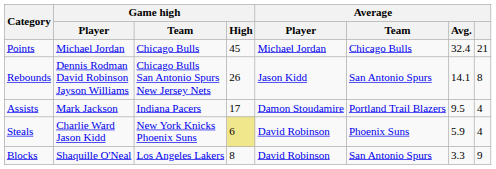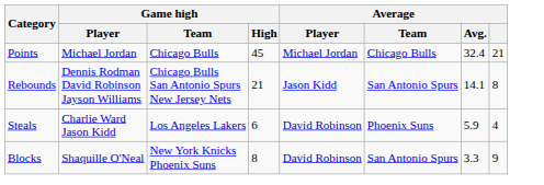Rebounds | Game high / High: 26 -> 21
- row: Assists | Mark Jackson | Indiana Pacers | 17 | Damon Stoudamire | Portland Trail Blazers | 9.5 | 4
Steals | Game high / Team: New York Knicks Phoenix Suns -> Los Angeles Lakers
Steals | Game high / High: khaki background -> no background
Blocks | Game high / Team: Los Angeles Lakers -> New York Knicks Phoenix Suns
